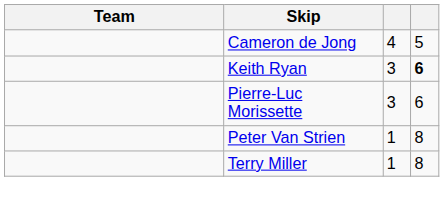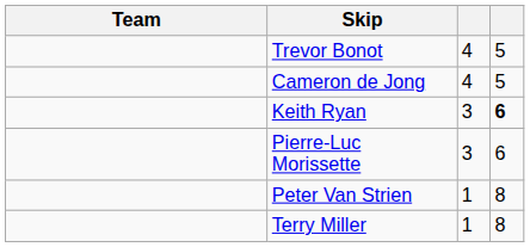+ row: Trevor Bonot | 4 | 5
